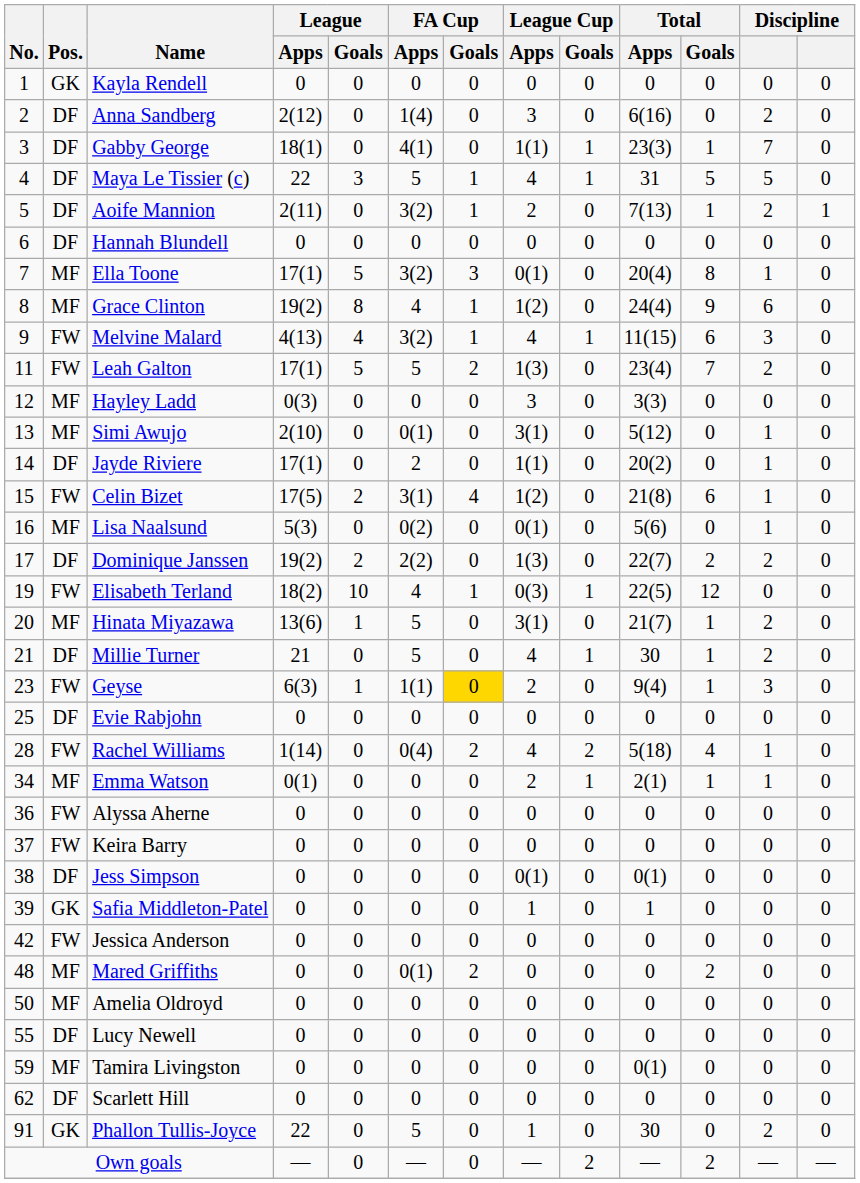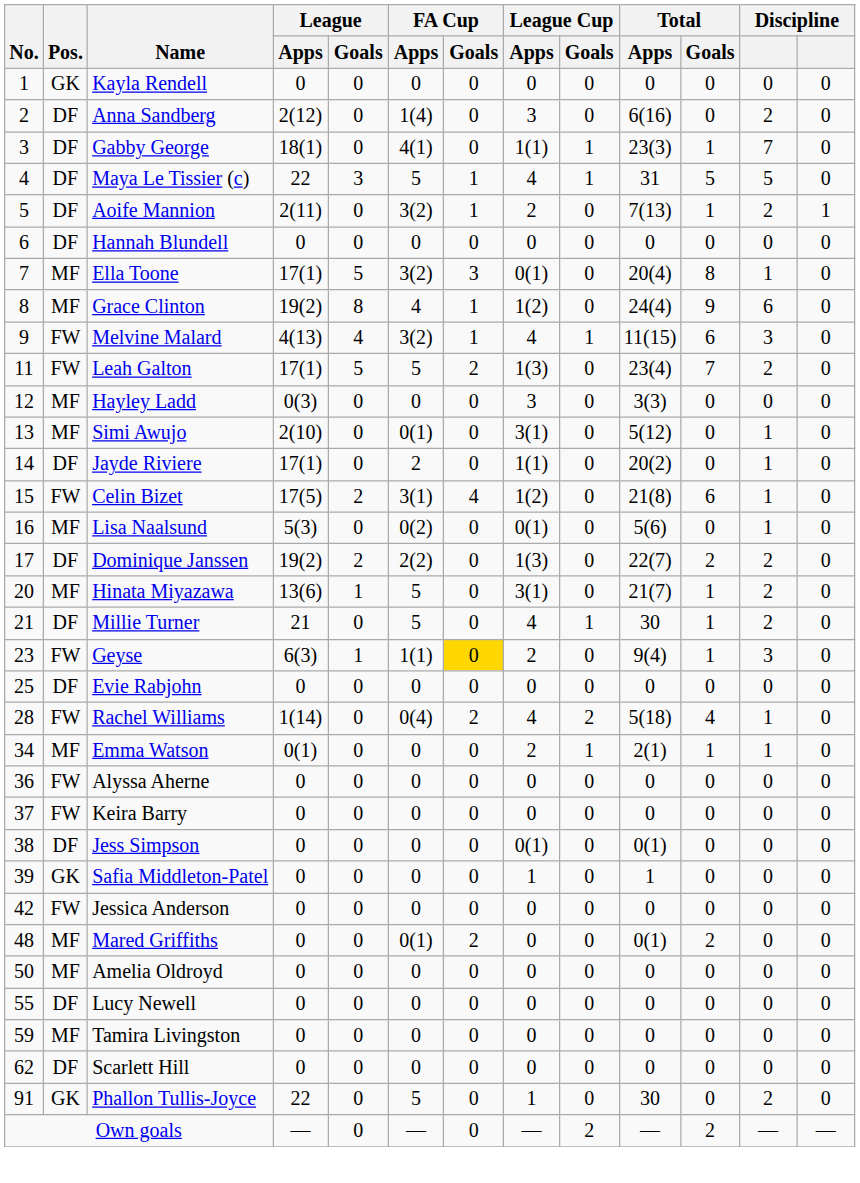- row: 19 | FW | Elisabeth Terland | 18(2) | 10 | 4 | 1 | 0(3) | 1 | 22(5) | 12 | 0 | 0
Mared Griffiths | Total / Apps: 0 -> 0(1)
Tamira Livingston | Total / Apps: 0(1) -> 0
